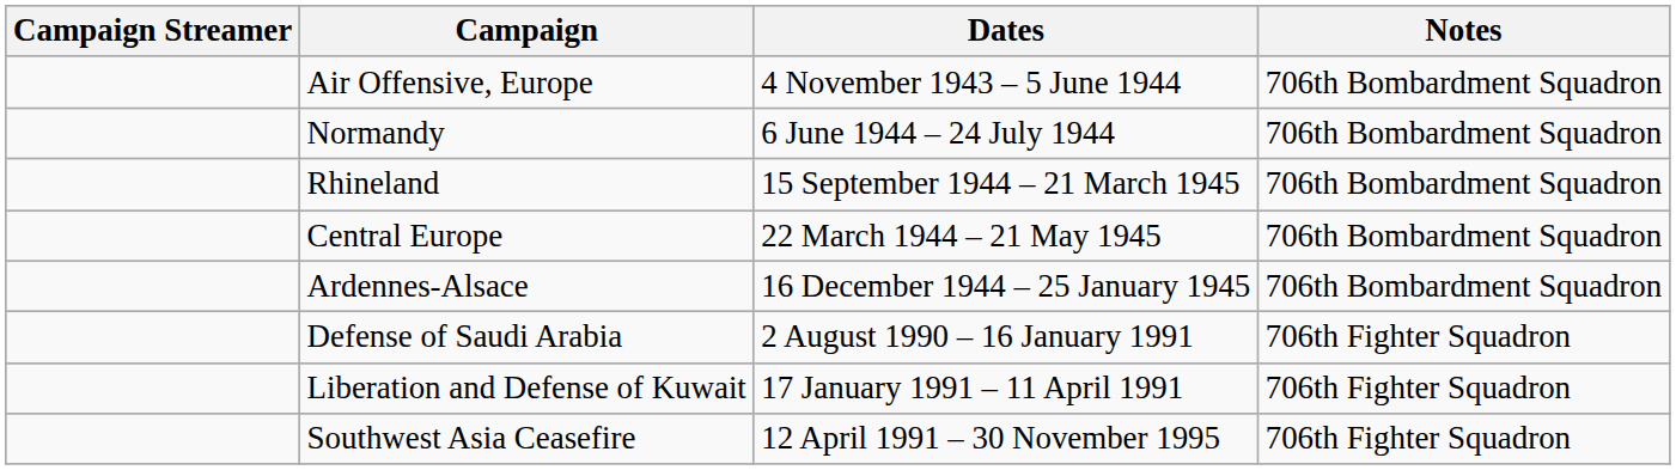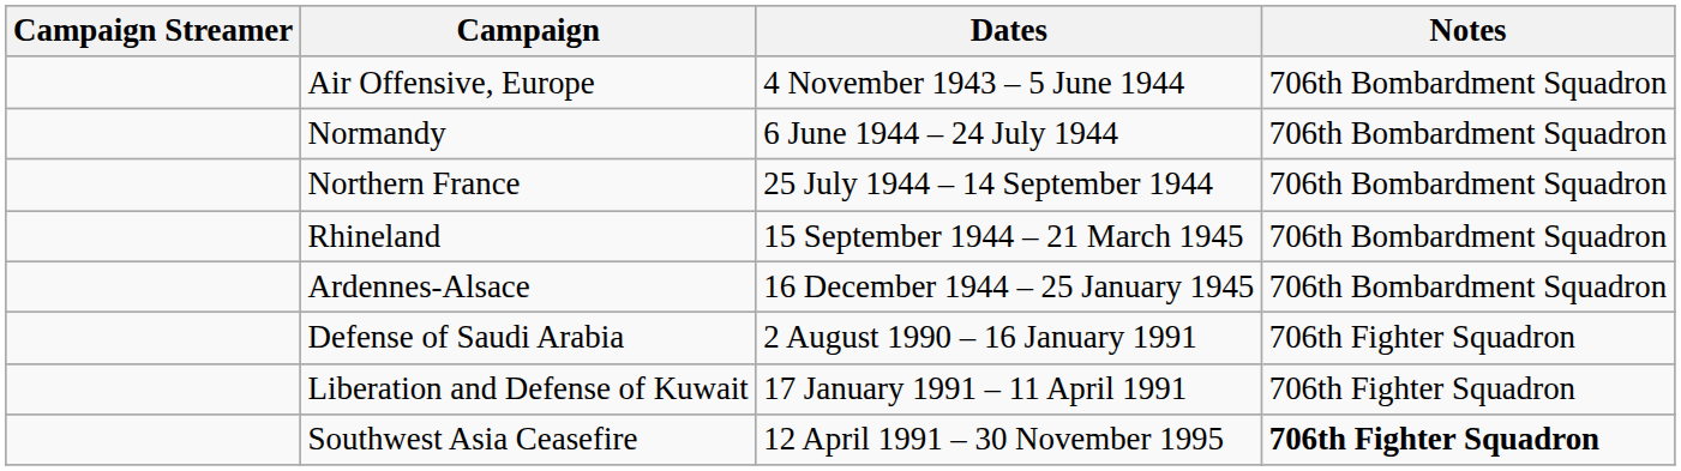+ row: Northern France | 25 July 1944 – 14 September 1944 | 706th Bombardment Squadron
- row: Central Europe | 22 March 1944 – 21 May 1945 | 706th Bombardment Squadron
Southwest Asia Ceasefire | Notes: normal -> bold
